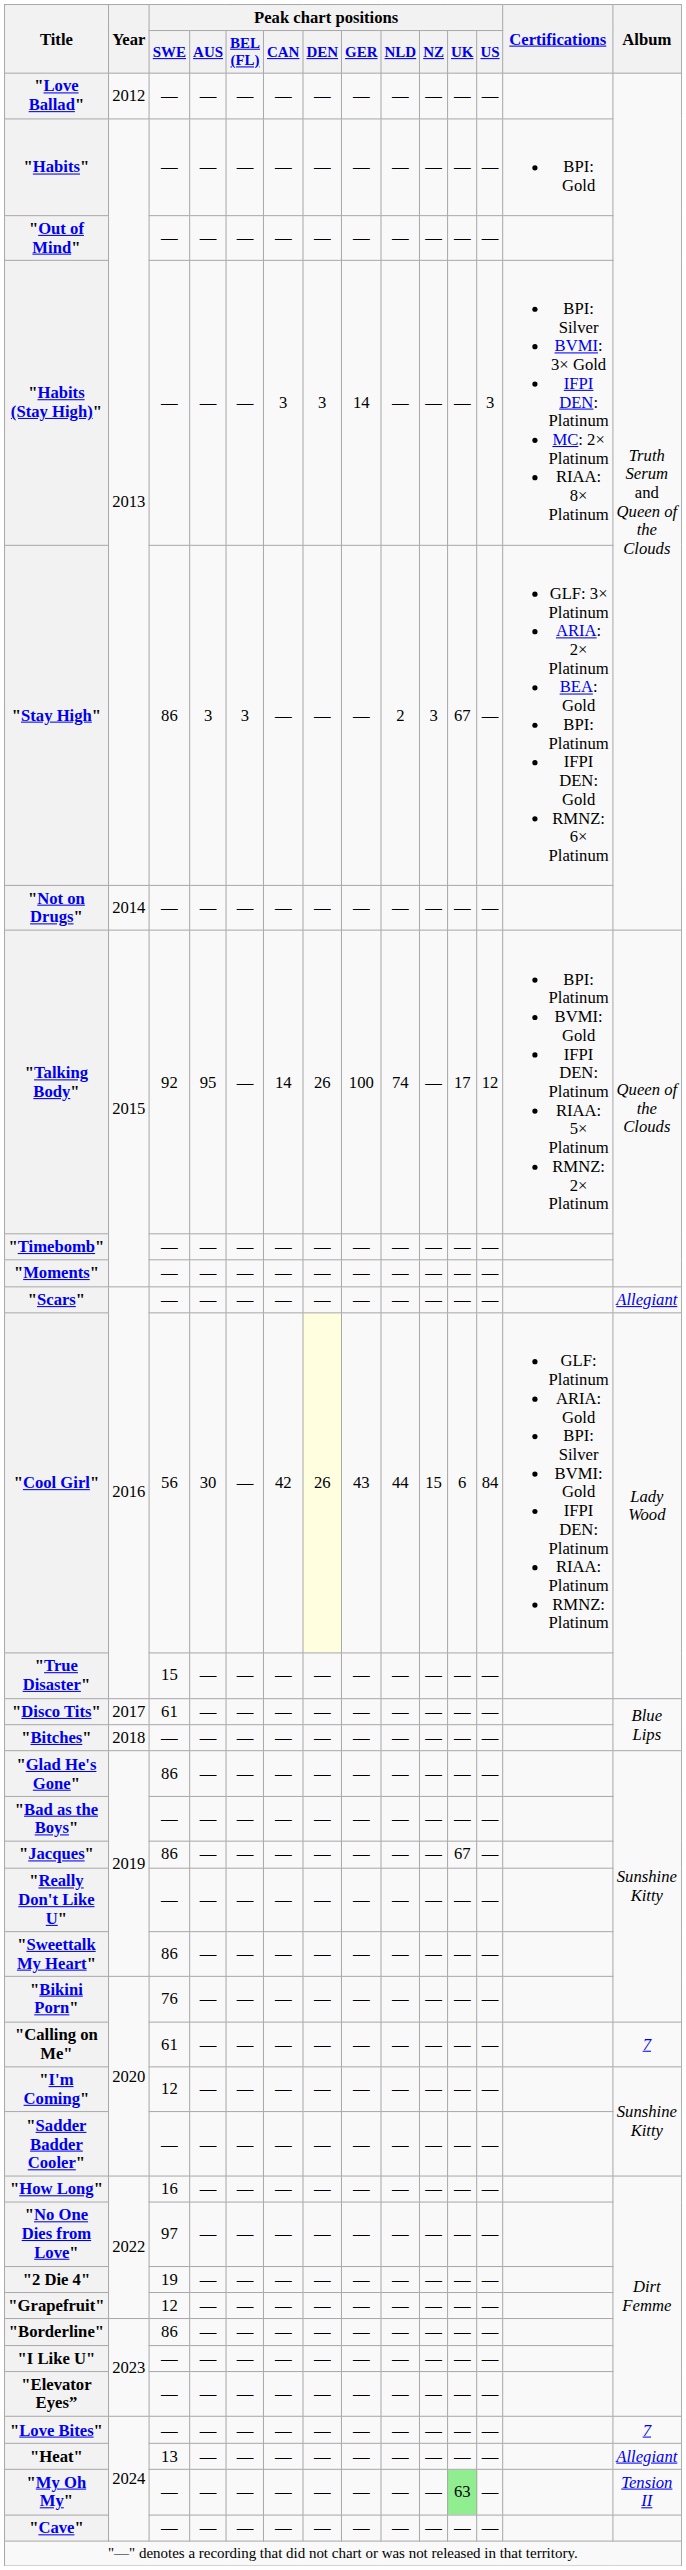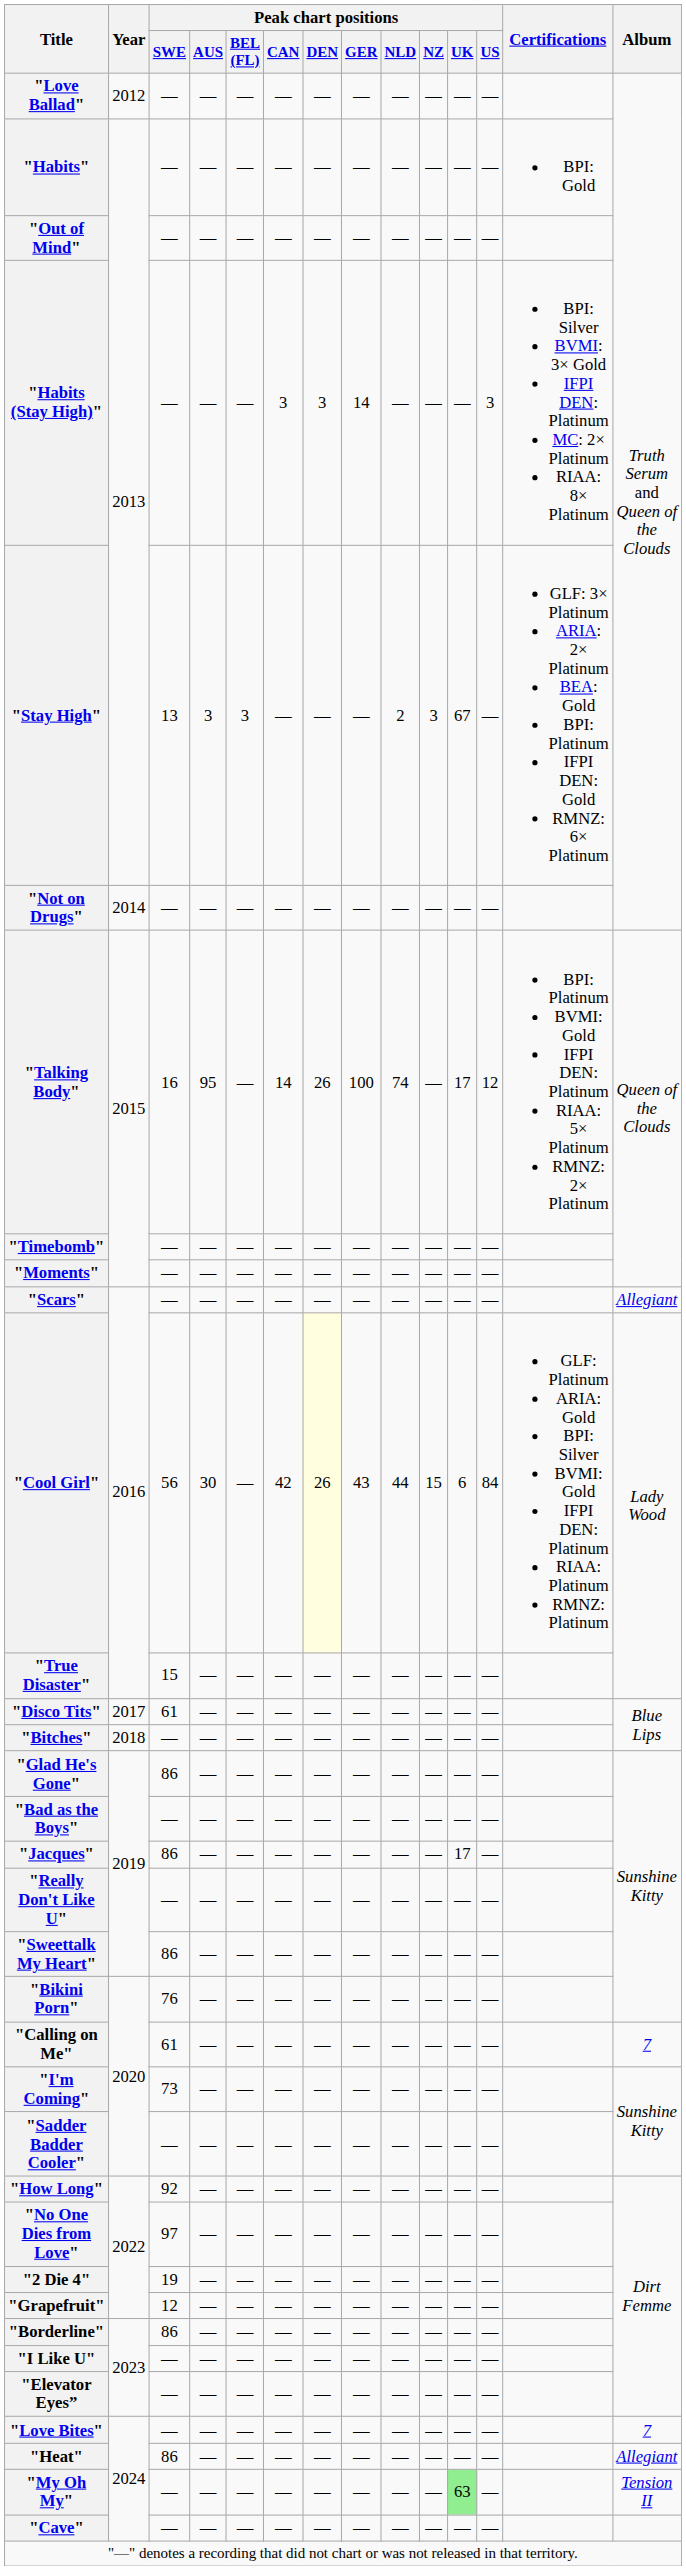"Stay High" | Peak chart positions / SWE: 86 -> 13
"Talking Body" | Peak chart positions / SWE: 92 -> 16
"Jacques" | Peak chart positions / UK: 67 -> 17
"I'm Coming" | Peak chart positions / SWE: 12 -> 73
"How Long" | Peak chart positions / SWE: 16 -> 92
"Heat" | Peak chart positions / SWE: 13 -> 86
